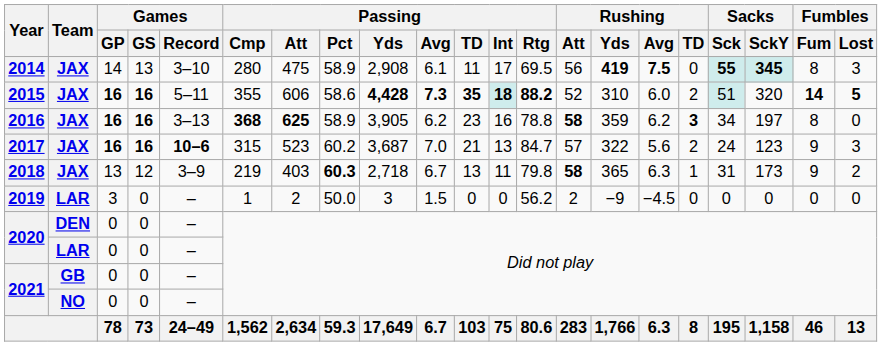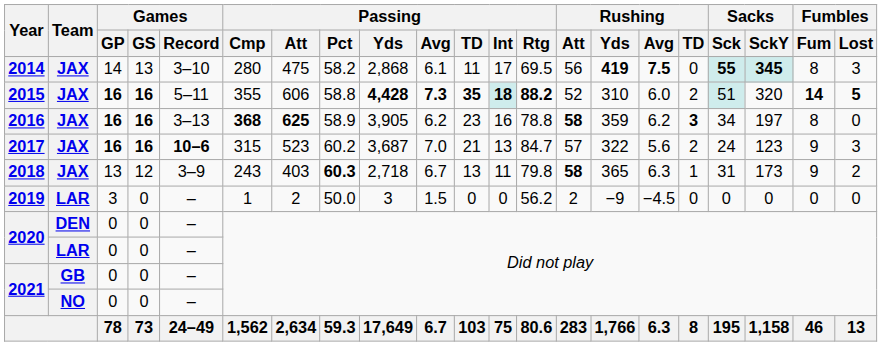2014 | Passing / Pct: 58.9 -> 58.2
2014 | Passing / Yds: 2,908 -> 2,868
2015 | Passing / Pct: 58.6 -> 58.8
2018 | Passing / Cmp: 219 -> 243
